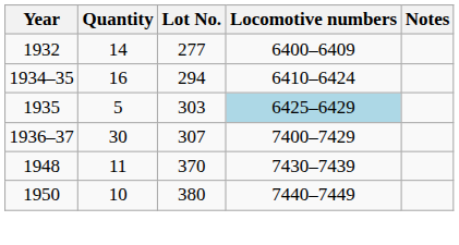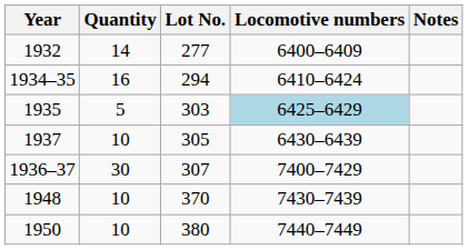+ row: 1937 | 10 | 305 | 6430–6439
1948 | Quantity: 11 -> 10
